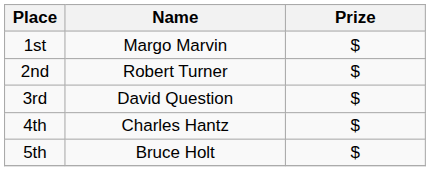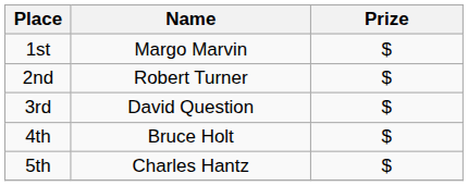4th | Name: Charles Hantz -> Bruce Holt
5th | Name: Bruce Holt -> Charles Hantz
